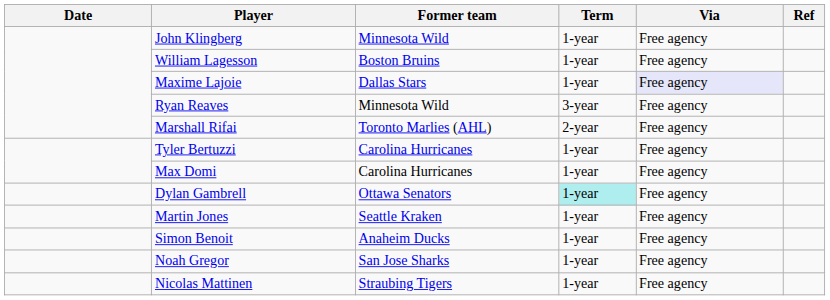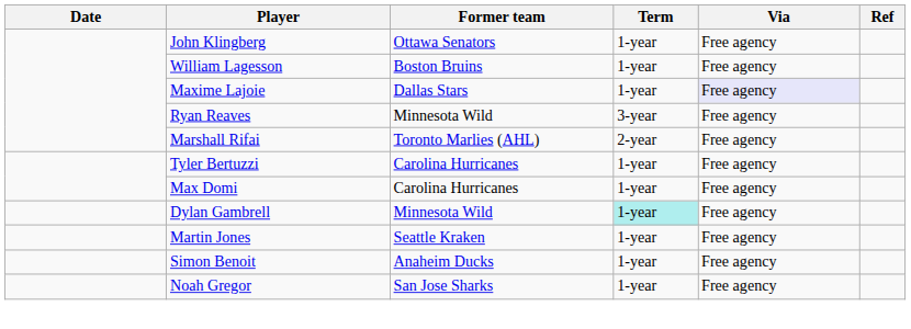John Klingberg | Former team: Minnesota Wild -> Ottawa Senators
Dylan Gambrell | Former team: Ottawa Senators -> Minnesota Wild
- row: Nicolas Mattinen | Straubing Tigers | 1-year | Free agency
